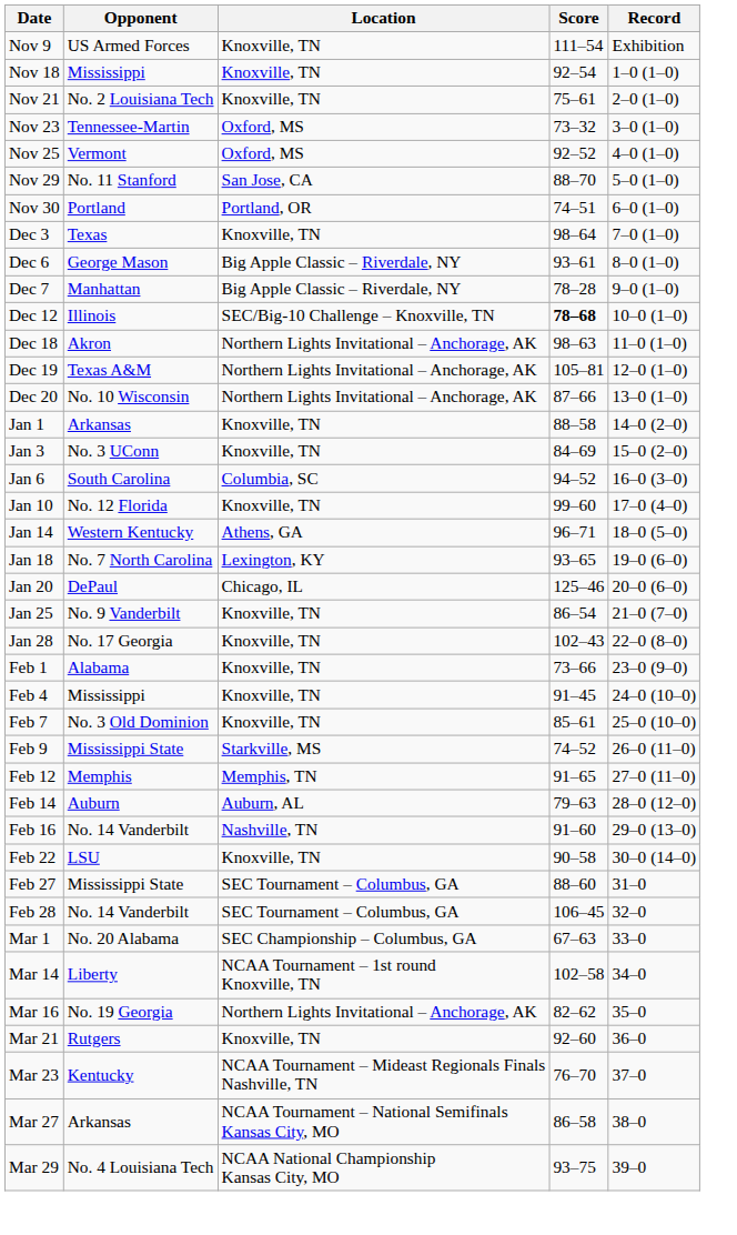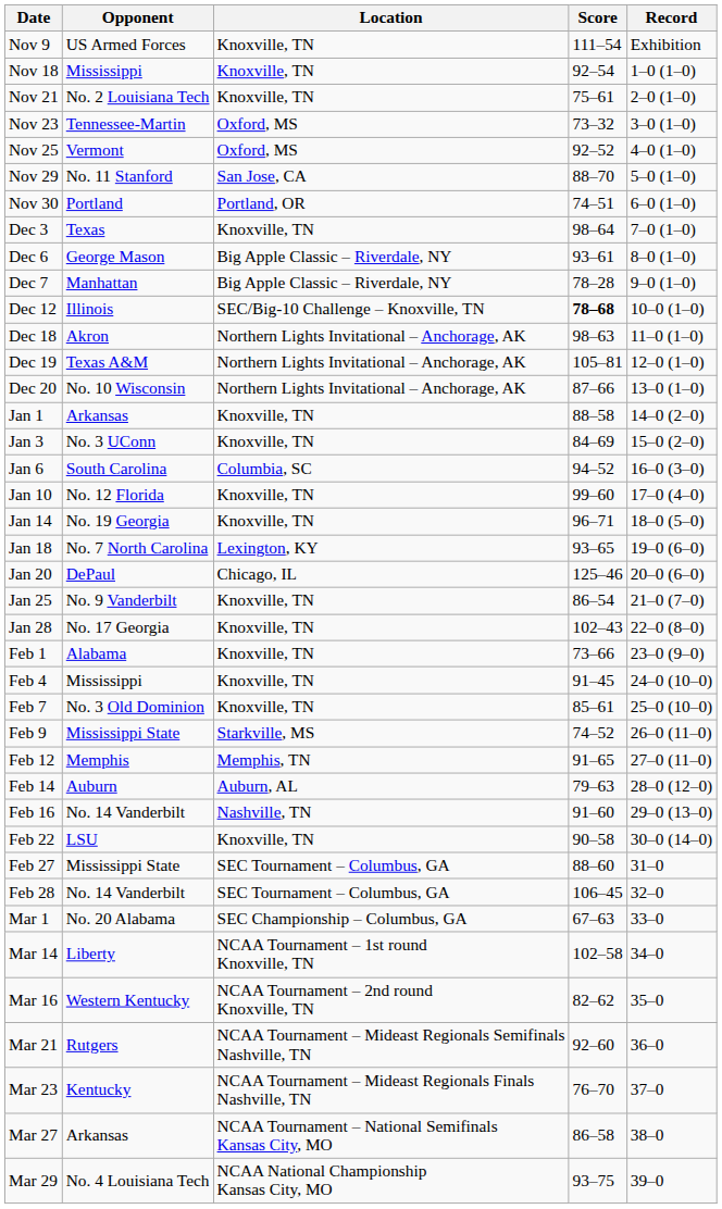Jan 14 | Opponent: Western Kentucky -> No. 19 Georgia
Jan 14 | Location: Athens, GA -> Knoxville, TN
Mar 16 | Opponent: No. 19 Georgia -> Western Kentucky
Mar 16 | Location: Northern Lights Invitational – Anchorage, AK -> NCAA Tournament – 2nd round Knoxville, TN
Mar 21 | Location: Knoxville, TN -> NCAA Tournament – Mideast Regionals Semifinals Nashville, TN
